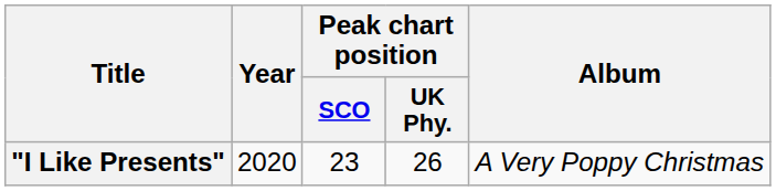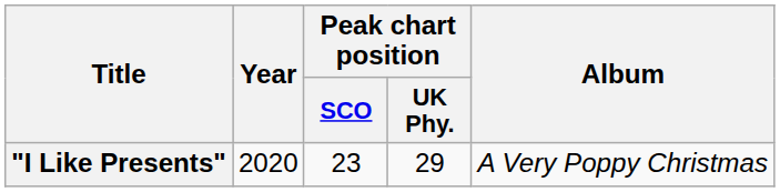"I Like Presents" | Peak chart position / UK Phy.: 26 -> 29
